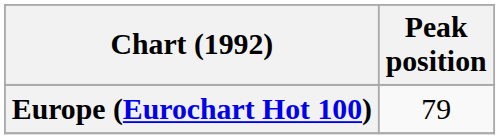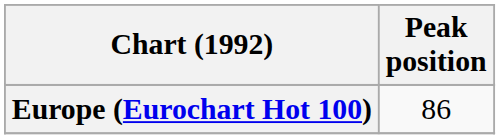Europe (Eurochart Hot 100) | Peak position: 79 -> 86
